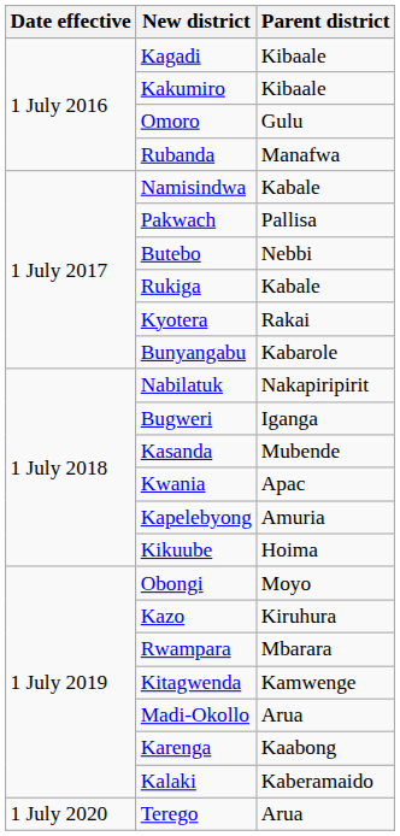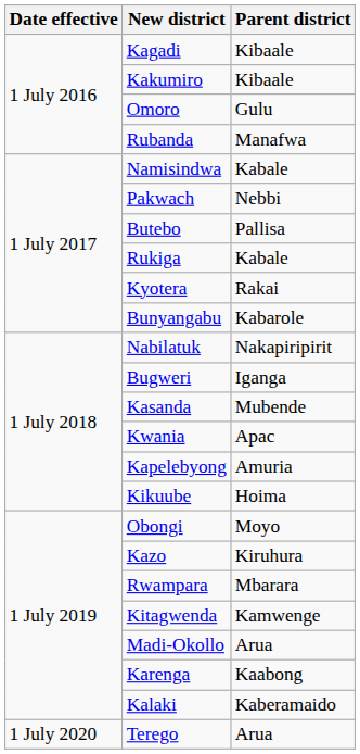Pakwach | Parent district: Pallisa -> Nebbi
Butebo | Parent district: Nebbi -> Pallisa
